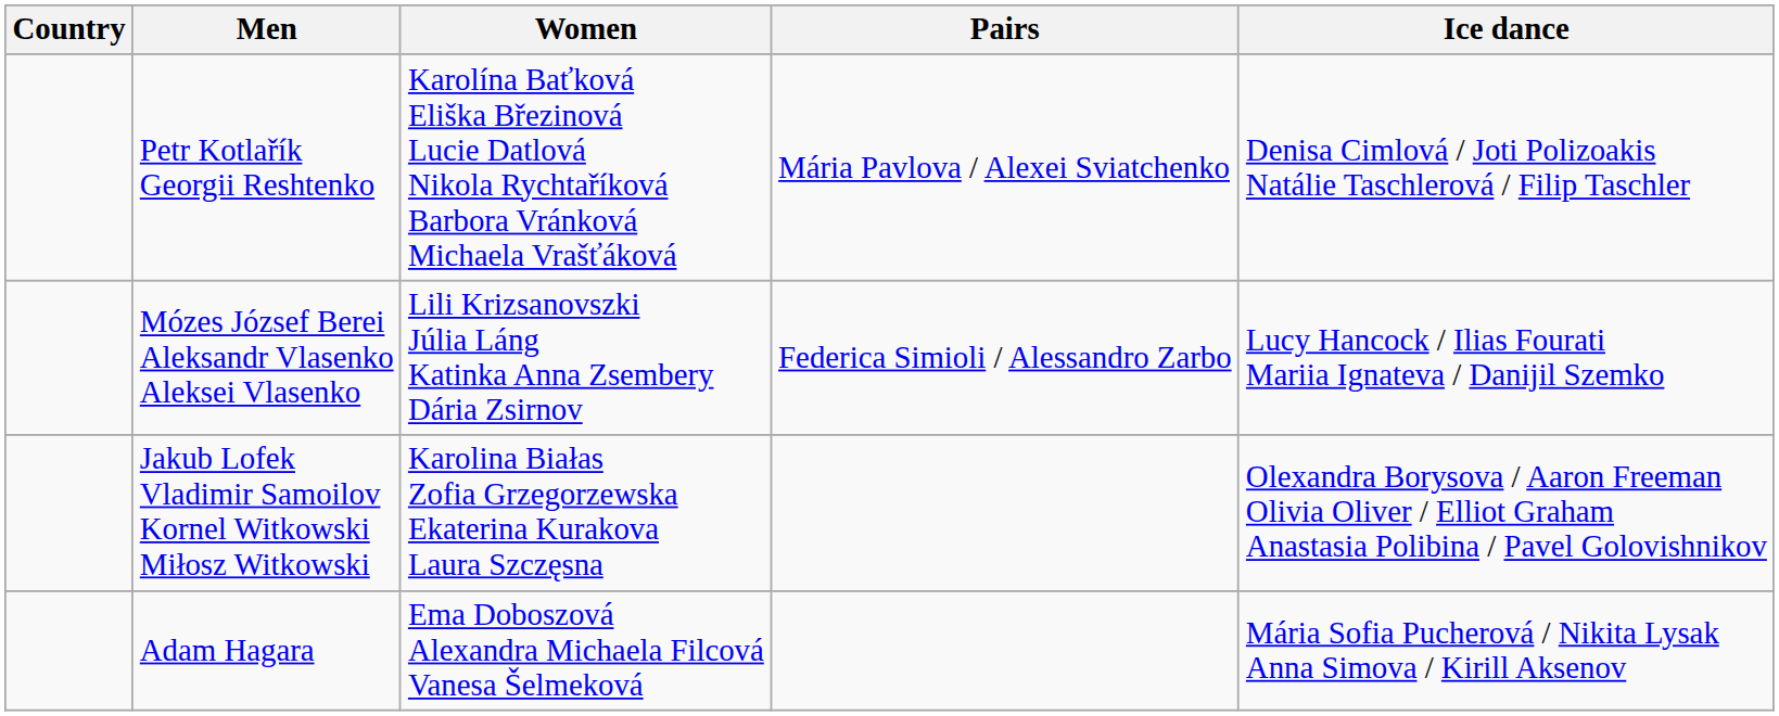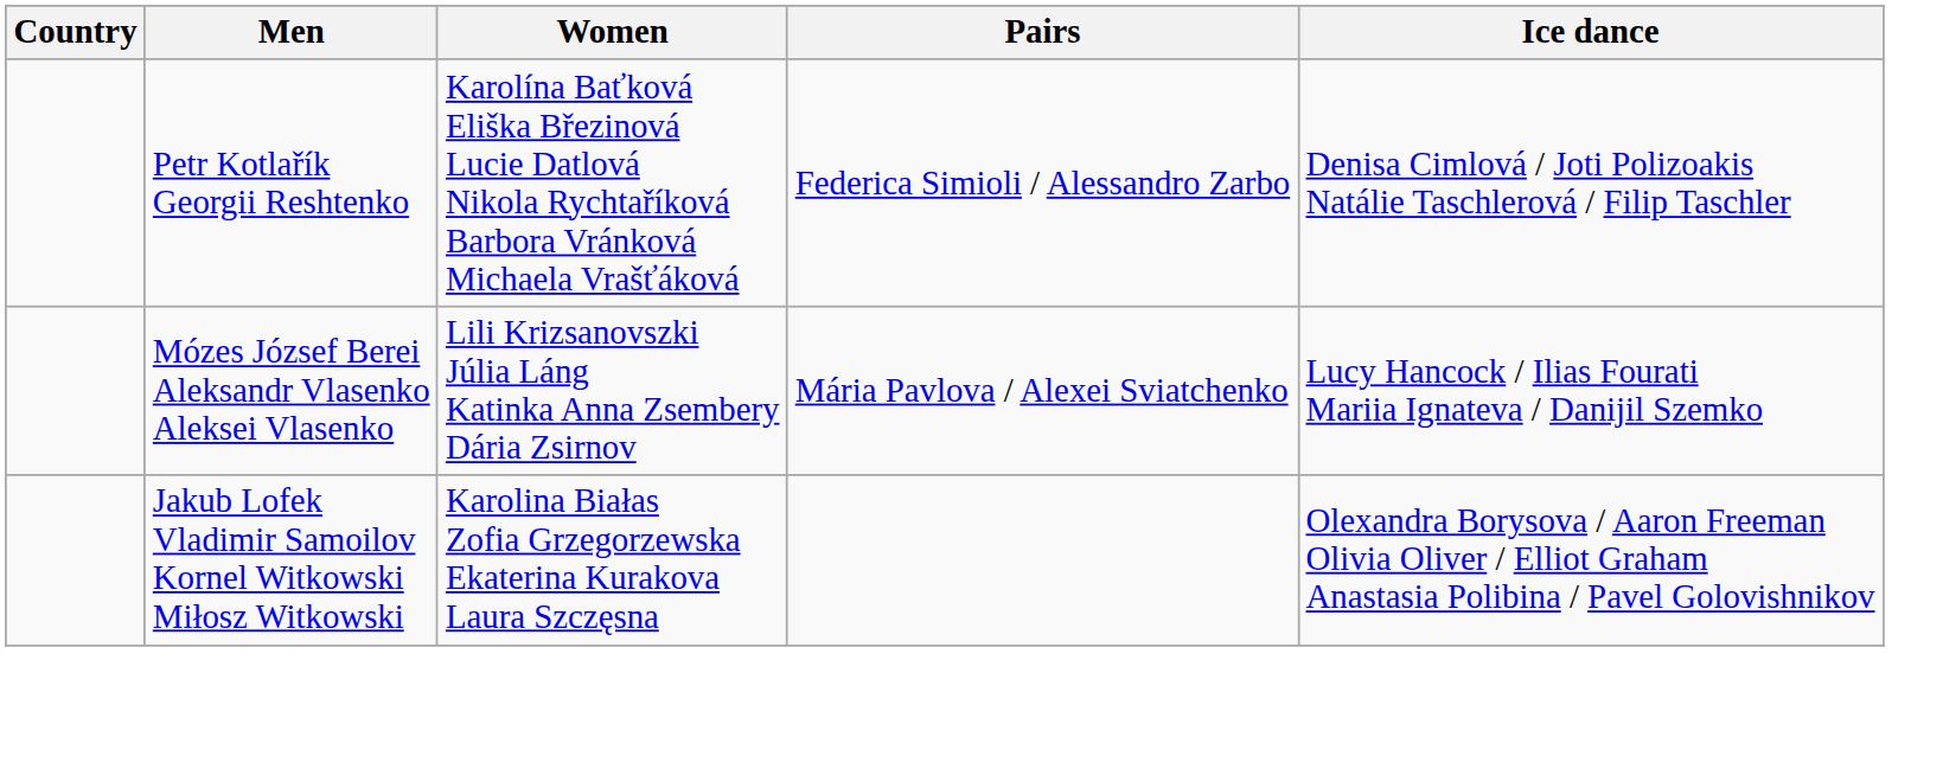Petr Kotlařík Georgii Reshtenko | Pairs: Mária Pavlova / Alexei Sviatchenko -> Federica Simioli / Alessandro Zarbo
Mózes József Berei Aleksandr Vlasenko Aleksei Vlasenko | Pairs: Federica Simioli / Alessandro Zarbo -> Mária Pavlova / Alexei Sviatchenko
- row: Adam Hagara | Ema Doboszová Alexandra Michaela Filcová Vanesa Šelmeková | Mária Sofia Pucherová / Nikita Lysak Anna Simova / Kirill Aksenov
